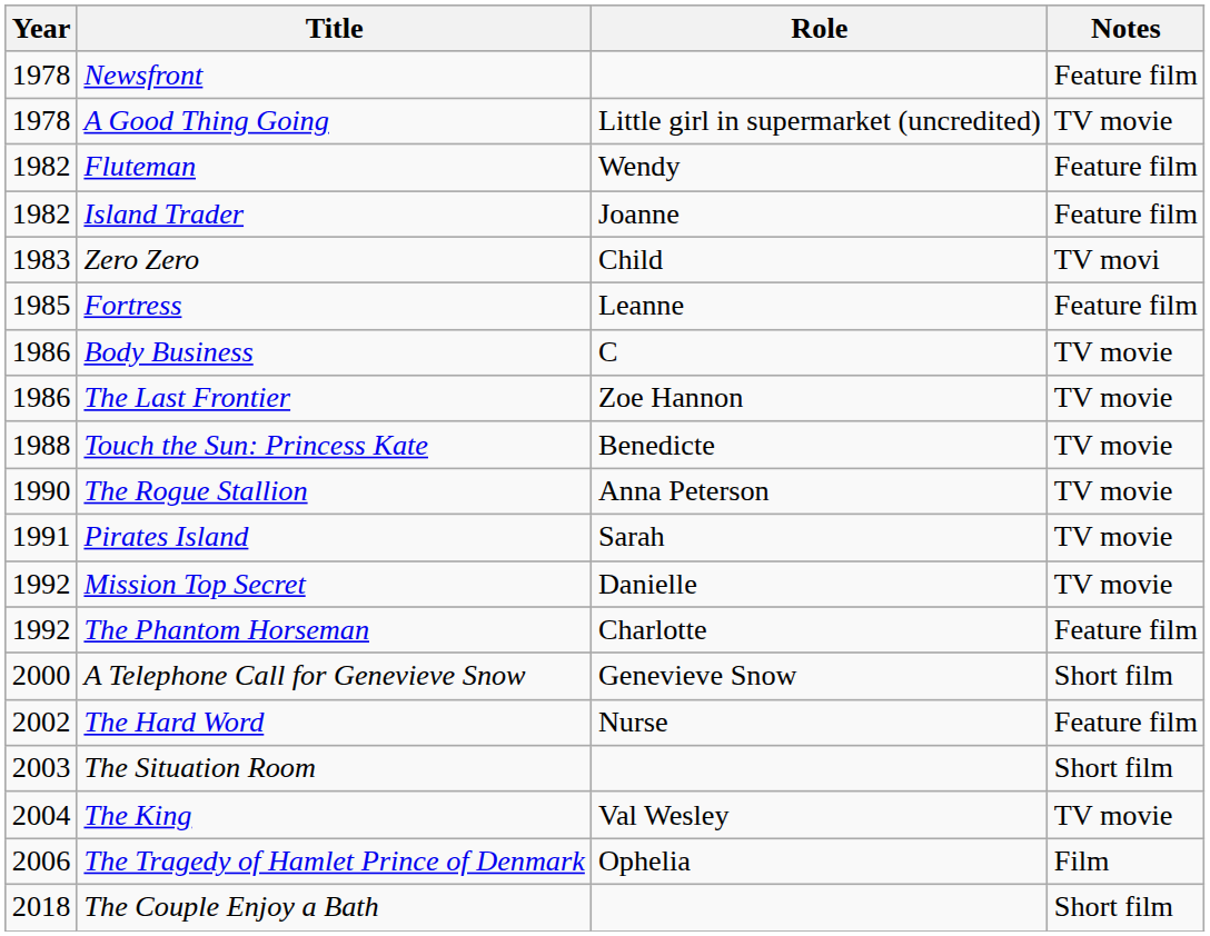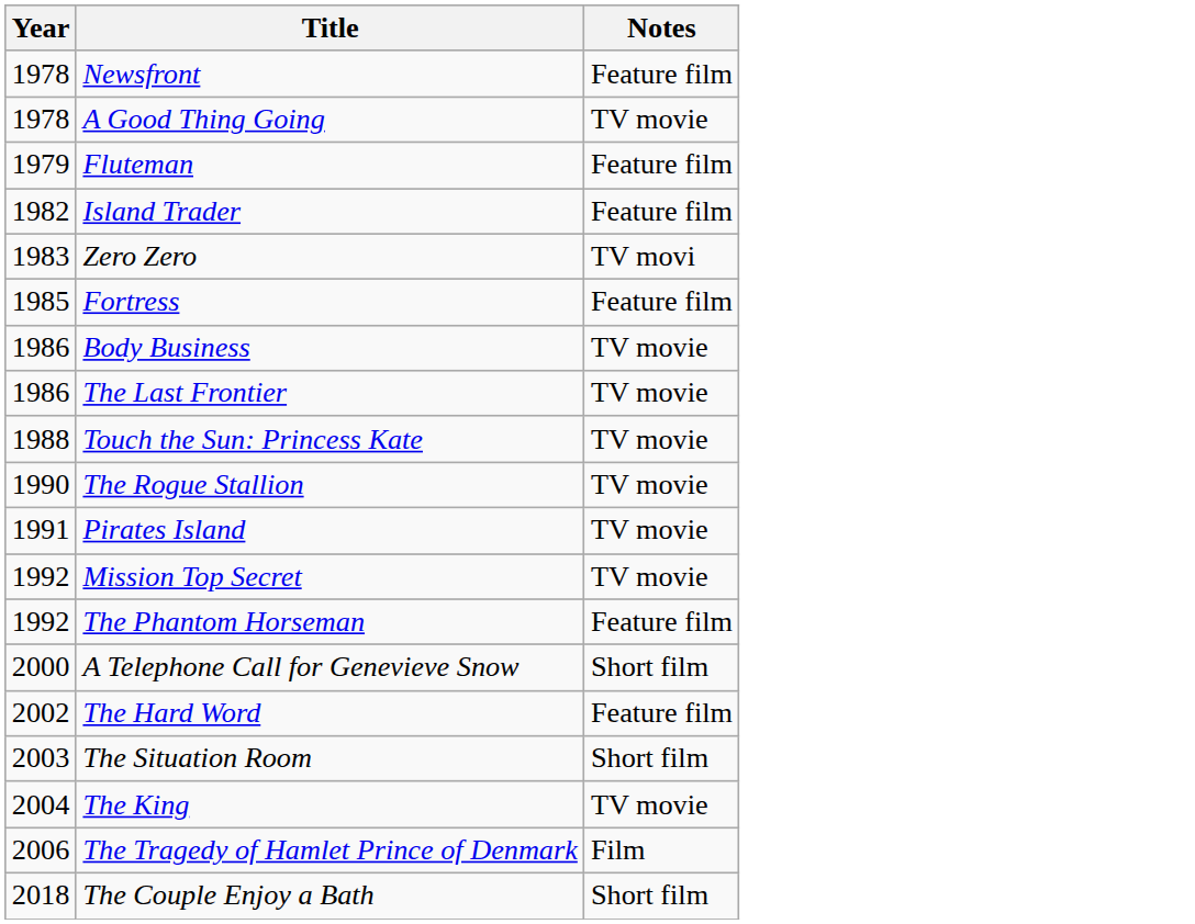- column: Role | Little girl in supermarket (uncredited) | Wendy | Joanne | Child | Leanne | C | Zoe Hannon | Benedicte | Anna Peterson | Sarah | Danielle | Charlotte | Genevieve Snow | Nurse | Val Wesley | Ophelia
Fluteman | Year: 1982 -> 1979
